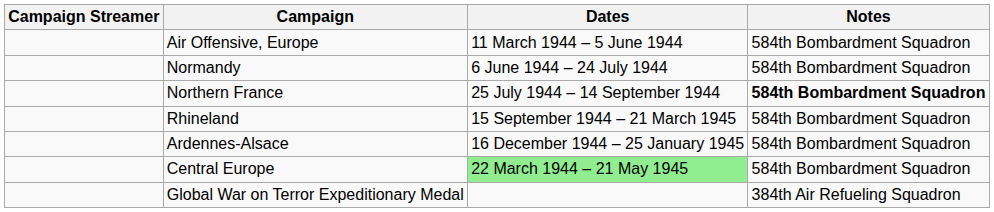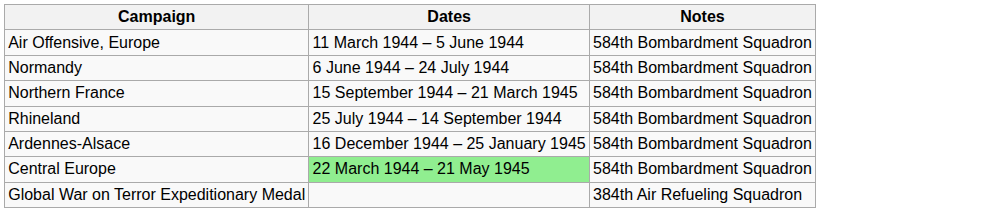- column: Campaign Streamer
Northern France | Dates: 25 July 1944 – 14 September 1944 -> 15 September 1944 – 21 March 1945
Northern France | Notes: bold -> normal
Rhineland | Dates: 15 September 1944 – 21 March 1945 -> 25 July 1944 – 14 September 1944
